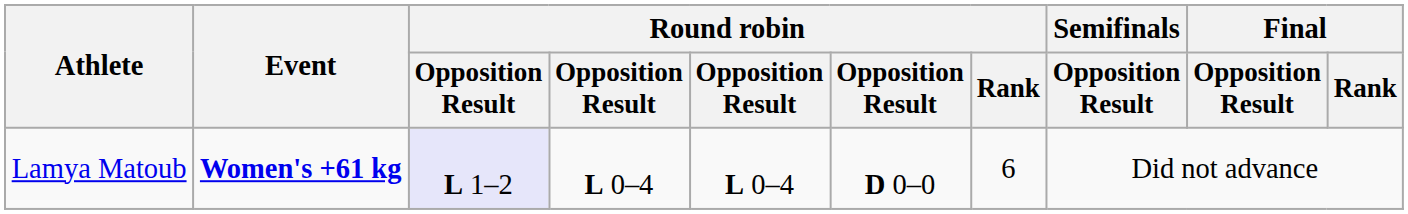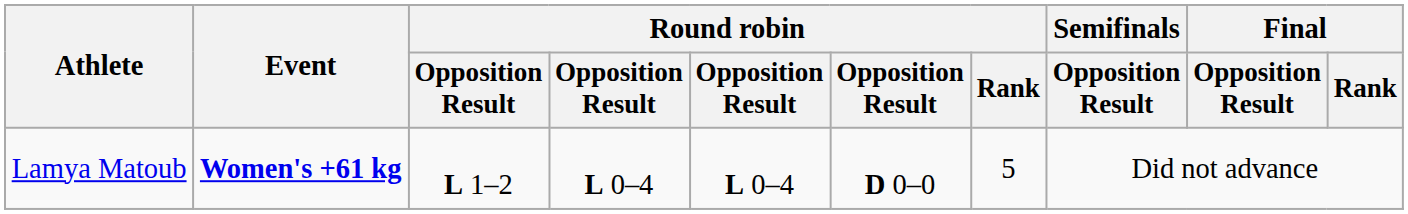Lamya Matoub | column 3: lavender background -> no background
Lamya Matoub | Round robin / Rank: 6 -> 5
